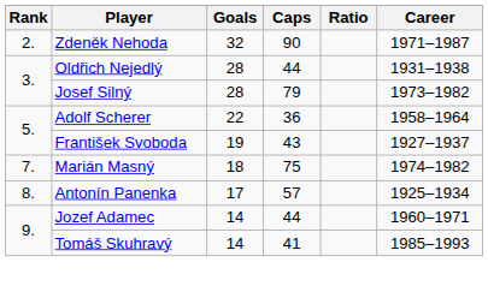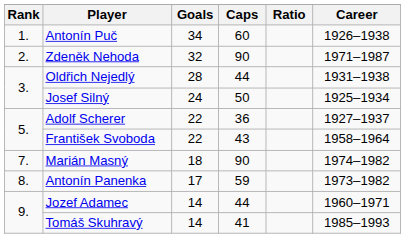+ row: 1. | Antonín Puč | 34 | 60 | 1926–1938
Josef Silný | Goals: 28 -> 24
Josef Silný | Caps: 79 -> 50
Josef Silný | Career: 1973–1982 -> 1925–1934
Adolf Scherer | Career: 1958–1964 -> 1927–1937
František Svoboda | Goals: 19 -> 22
František Svoboda | Career: 1927–1937 -> 1958–1964
Marián Masný | Caps: 75 -> 90
Antonín Panenka | Caps: 57 -> 59
Antonín Panenka | Career: 1925–1934 -> 1973–1982
